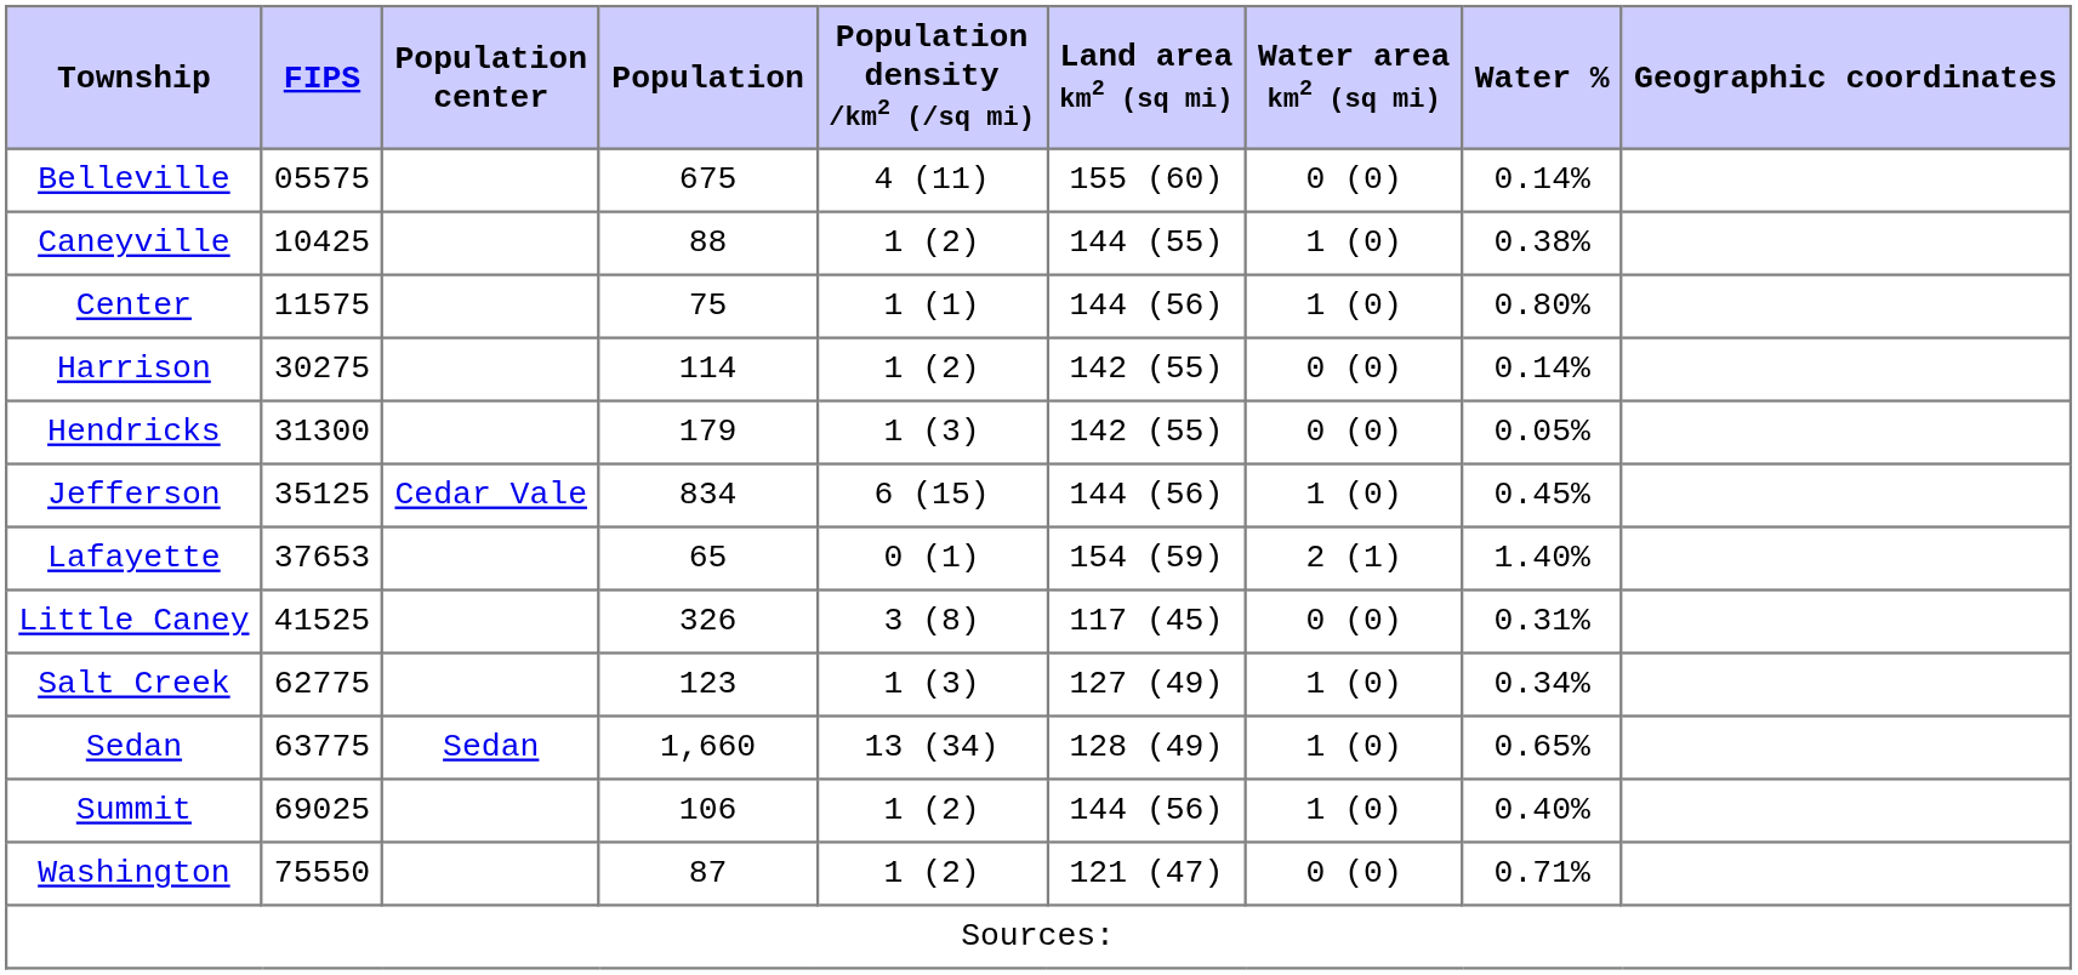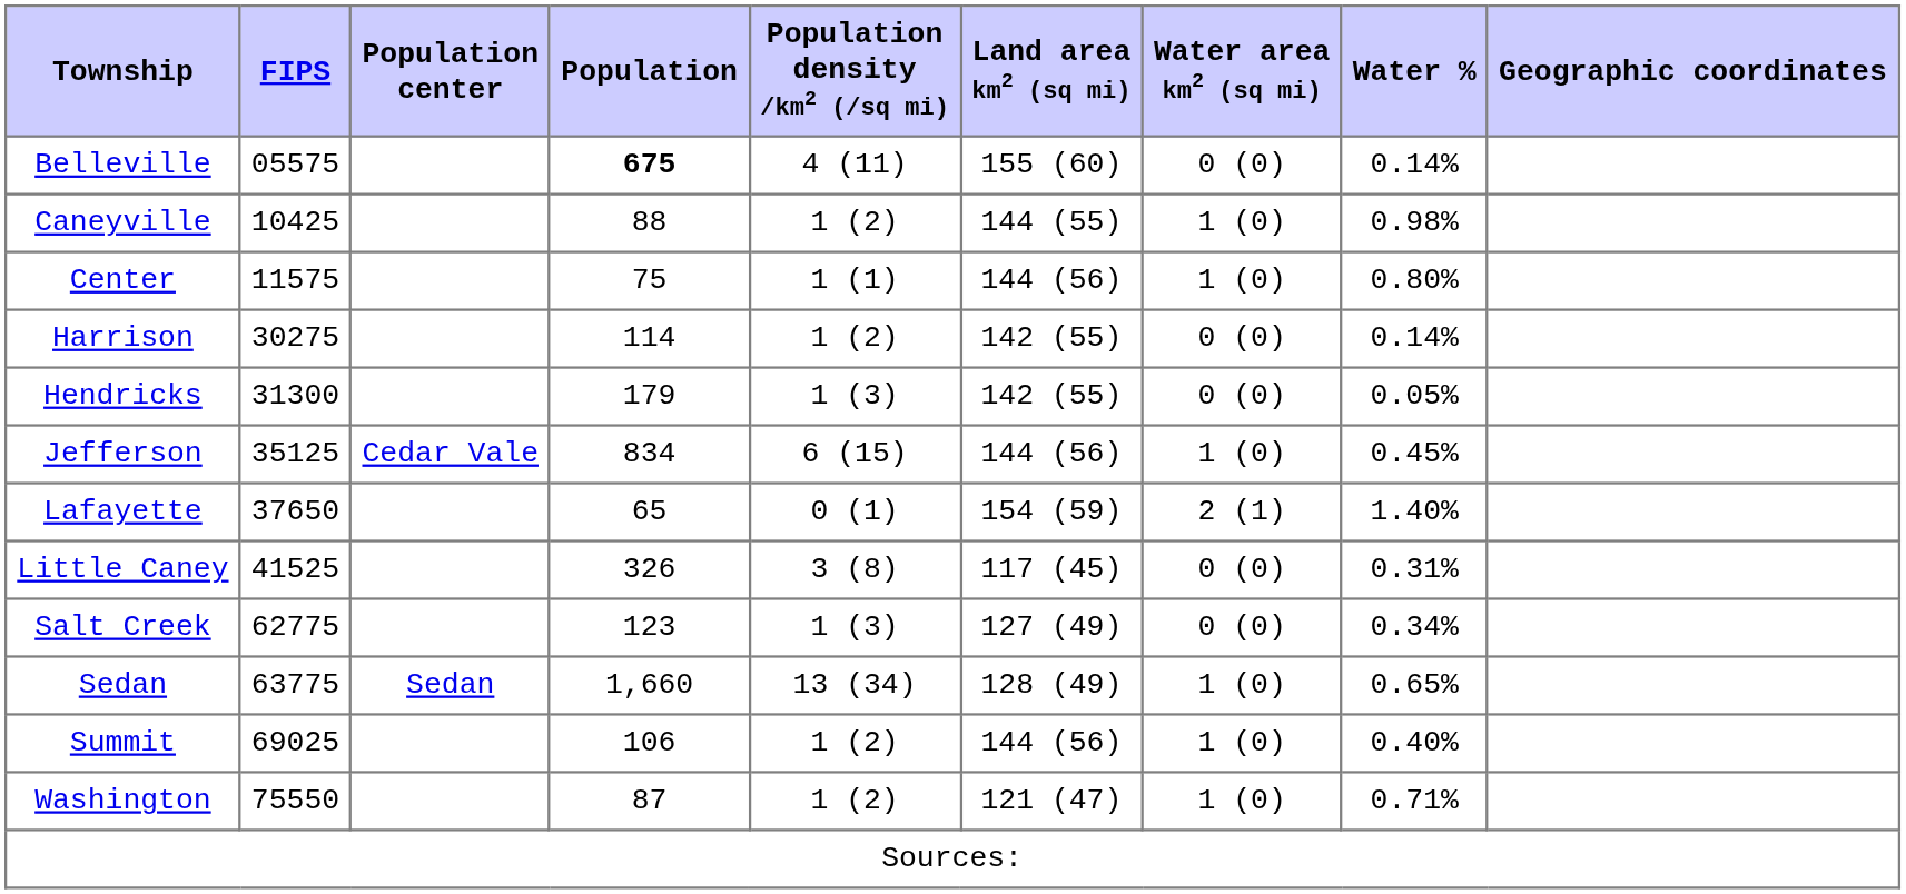Belleville | Population: normal -> bold
Caneyville | Water %: 0.38% -> 0.98%
Lafayette | FIPS: 37653 -> 37650
Salt Creek | Water area km2 (sq mi): 1 (0) -> 0 (0)
Washington | Water area km2 (sq mi): 0 (0) -> 1 (0)
